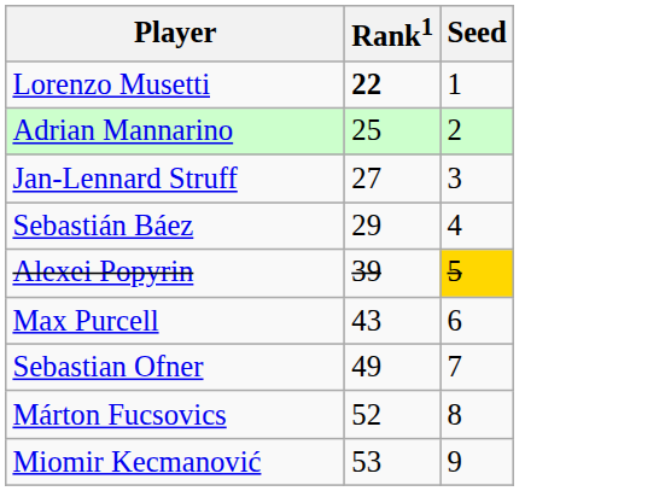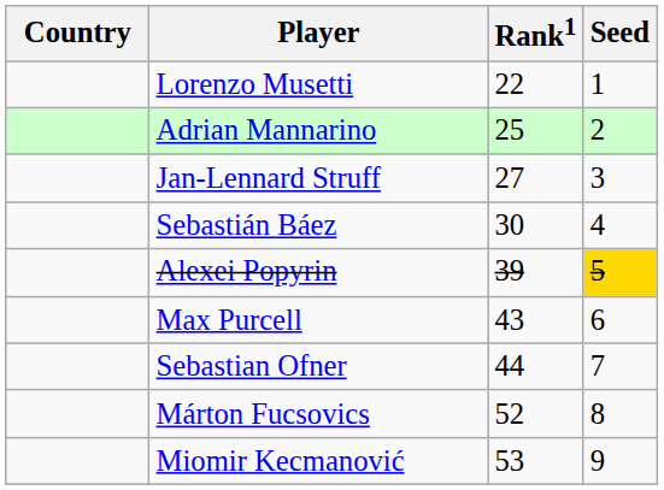+ column: Country
Lorenzo Musetti | Rank1: bold -> normal
Sebastián Báez | Rank1: 29 -> 30
Sebastian Ofner | Rank1: 49 -> 44
